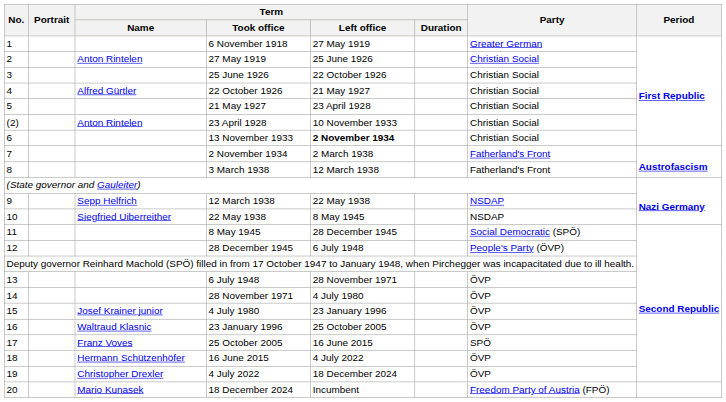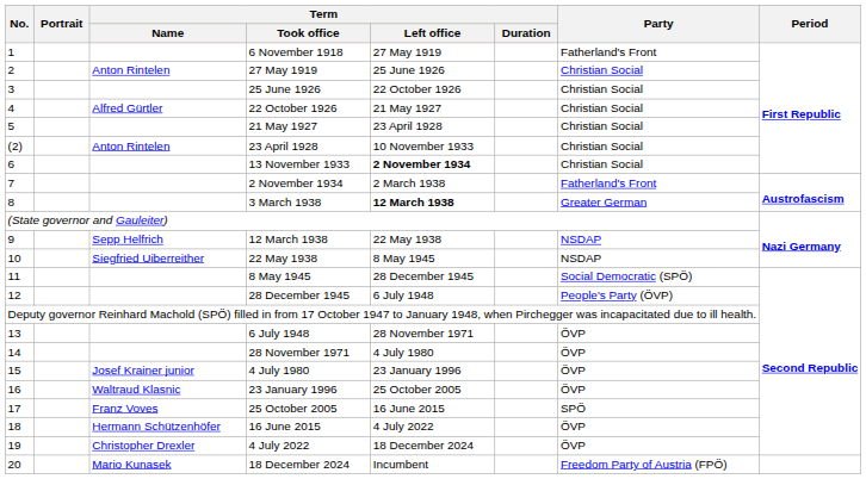6 November 1918 | Party: Greater German -> Fatherland's Front
3 March 1938 | Term / Left office: normal -> bold
3 March 1938 | Party: Fatherland's Front -> Greater German
